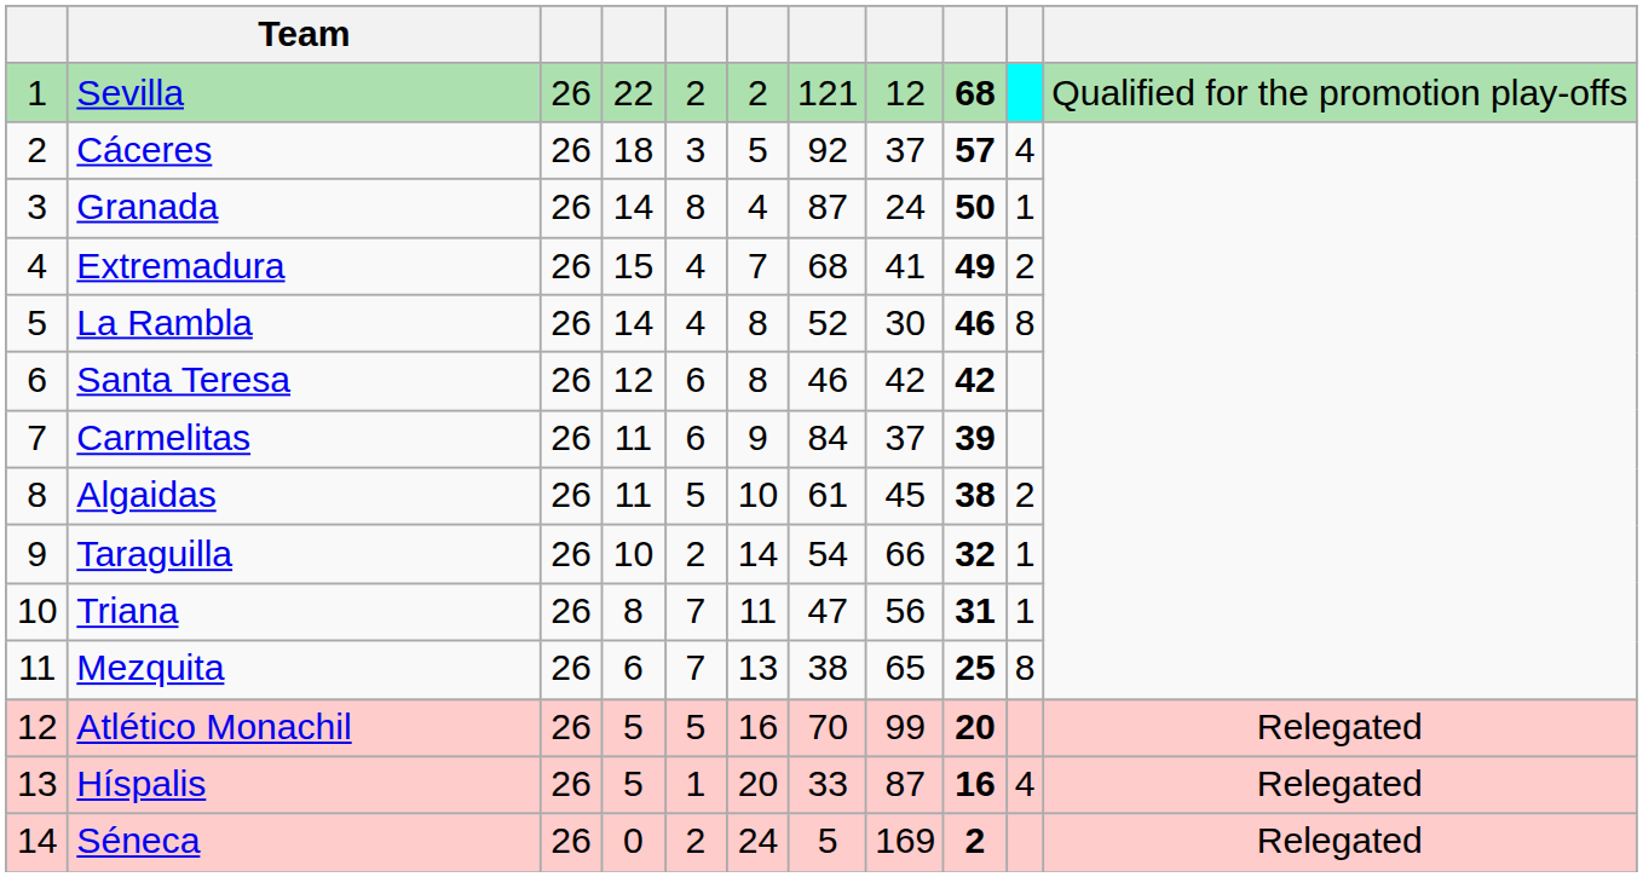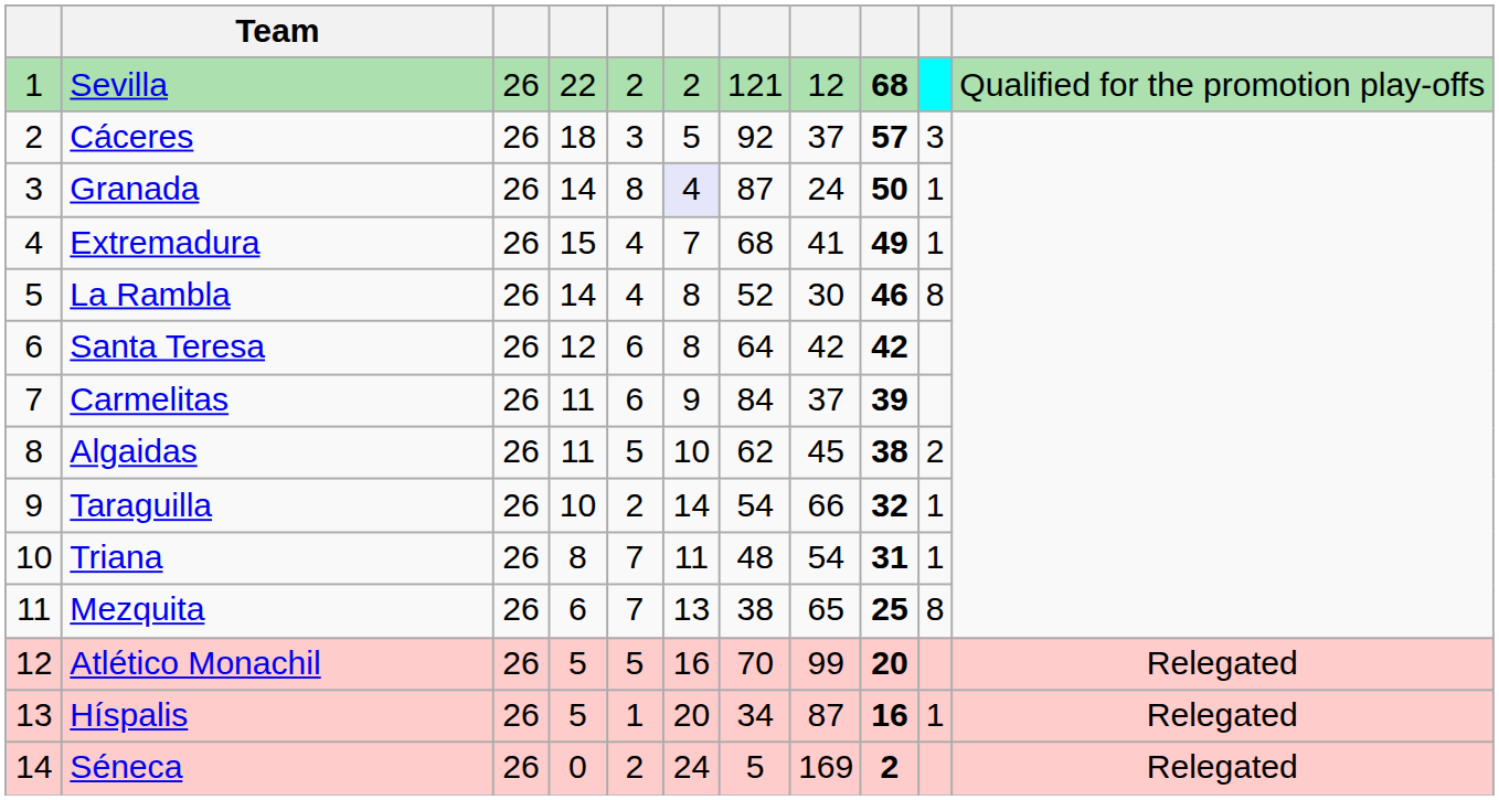Cáceres | column 10: 4 -> 3
Granada | column 6: no background -> lavender background
Extremadura | column 10: 2 -> 1
Santa Teresa | column 7: 46 -> 64
Algaidas | column 7: 61 -> 62
Triana | column 7: 47 -> 48
Triana | column 8: 56 -> 54
Híspalis | column 7: 33 -> 34
Híspalis | column 10: 4 -> 1
